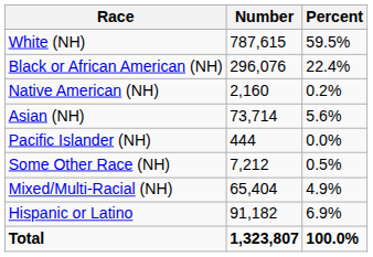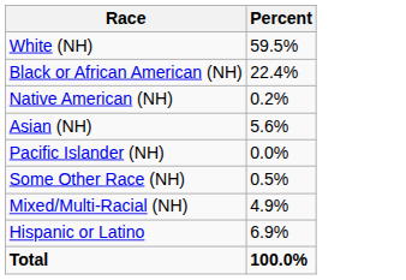- column: Number | 787,615 | 296,076 | 2,160 | 73,714 | 444 | 7,212 | 65,404 | 91,182 | 1,323,807
